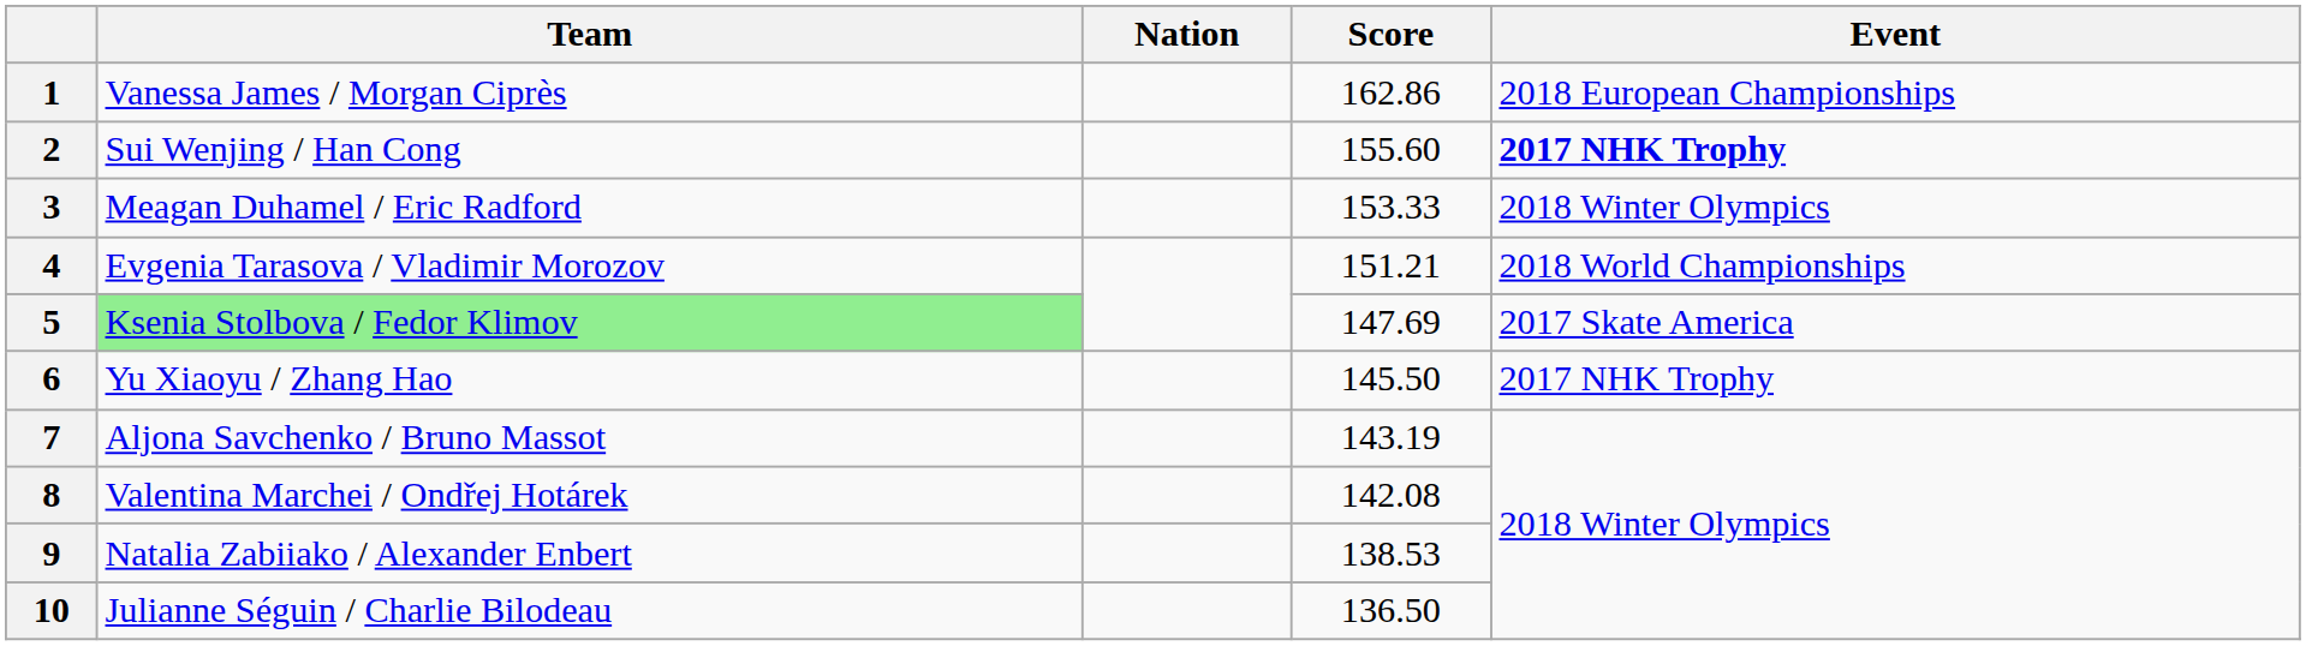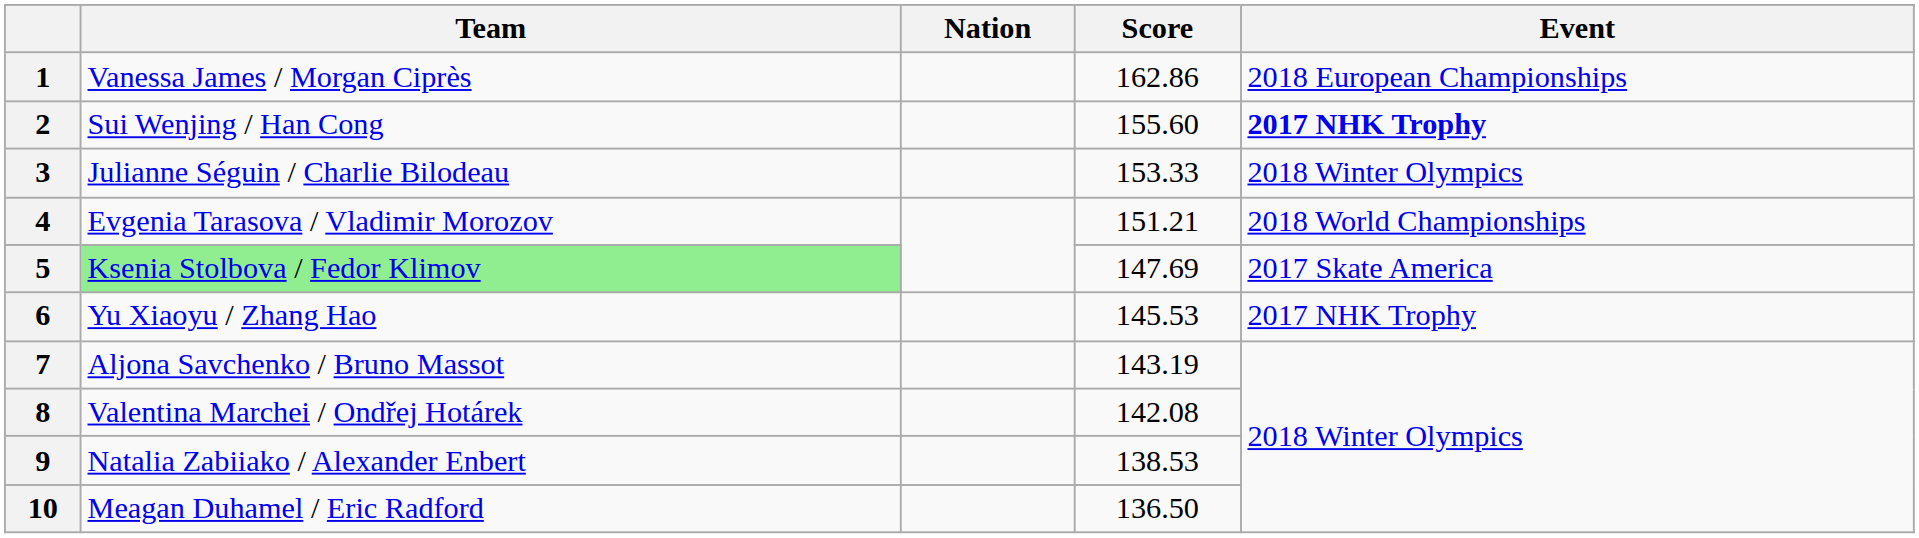3 | Team: Meagan Duhamel / Eric Radford -> Julianne Séguin / Charlie Bilodeau
6 | Score: 145.50 -> 145.53
10 | Team: Julianne Séguin / Charlie Bilodeau -> Meagan Duhamel / Eric Radford
